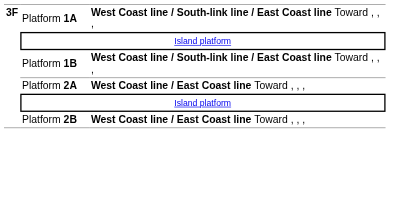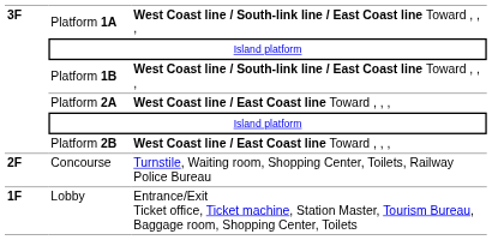+ row: 2F | Concourse | Turnstile, Waiting room, Shopping Center, Toilets, Railway Police Bureau
+ row: 1F | Lobby | Entrance/Exit Ticket office, Ticket machine, Station Master, Tourism Bureau, Baggage room, Shopping Center, Toilets
